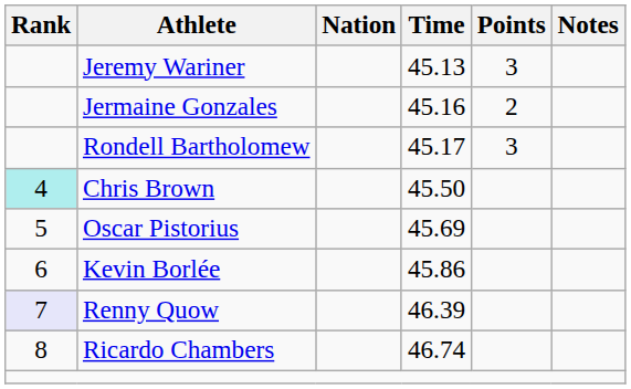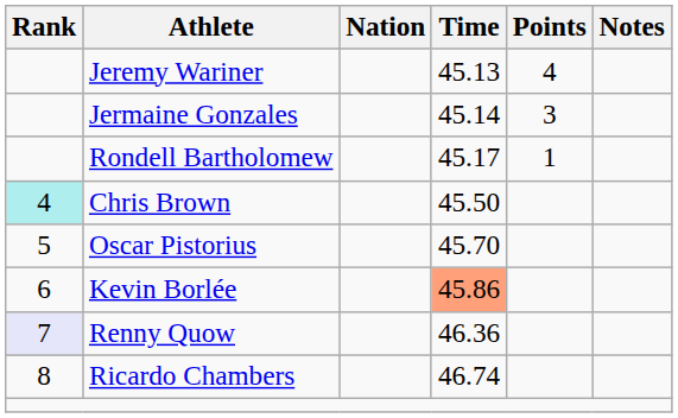Jeremy Wariner | Points: 3 -> 4
Jermaine Gonzales | Time: 45.16 -> 45.14
Jermaine Gonzales | Points: 2 -> 3
Rondell Bartholomew | Points: 3 -> 1
Oscar Pistorius | Time: 45.69 -> 45.70
Kevin Borlée | Time: no background -> lightsalmon background
Renny Quow | Time: 46.39 -> 46.36
